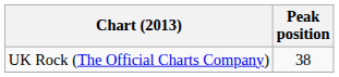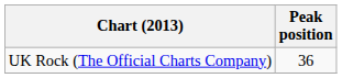UK Rock (The Official Charts Company) | Peak position: 38 -> 36
